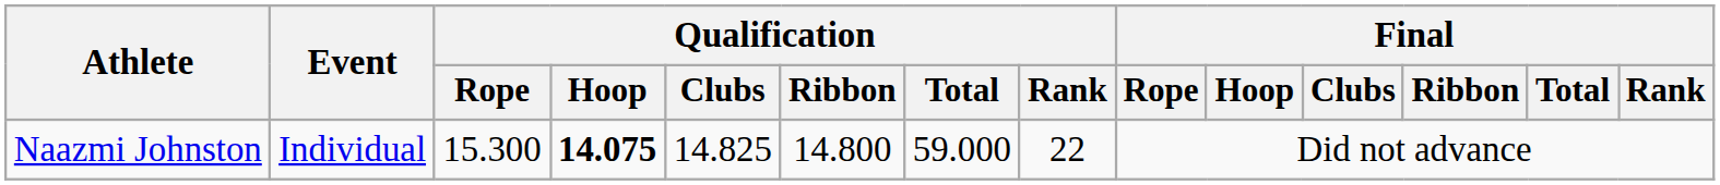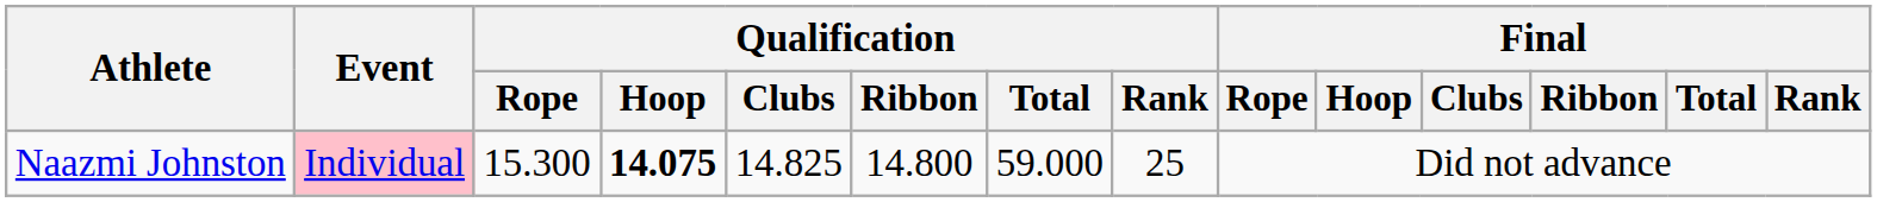Naazmi Johnston | Event: no background -> pink background
Naazmi Johnston | Qualification / Rank: 22 -> 25
